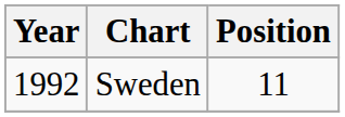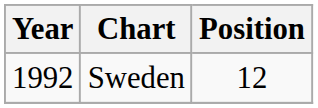Sweden | Position: 11 -> 12
